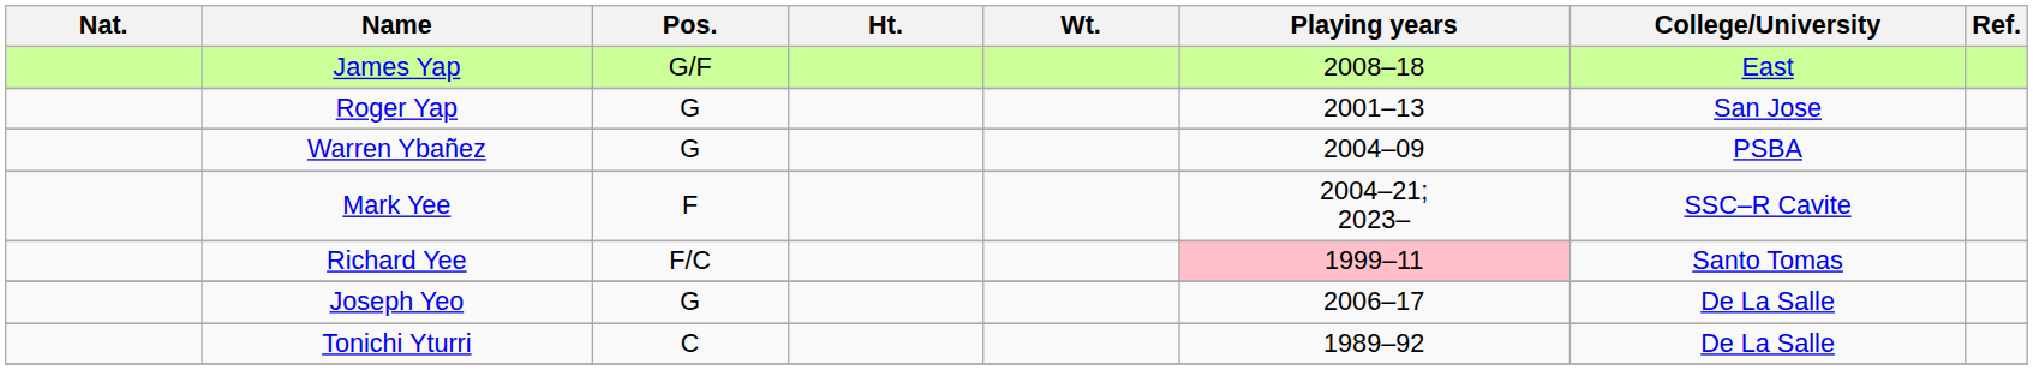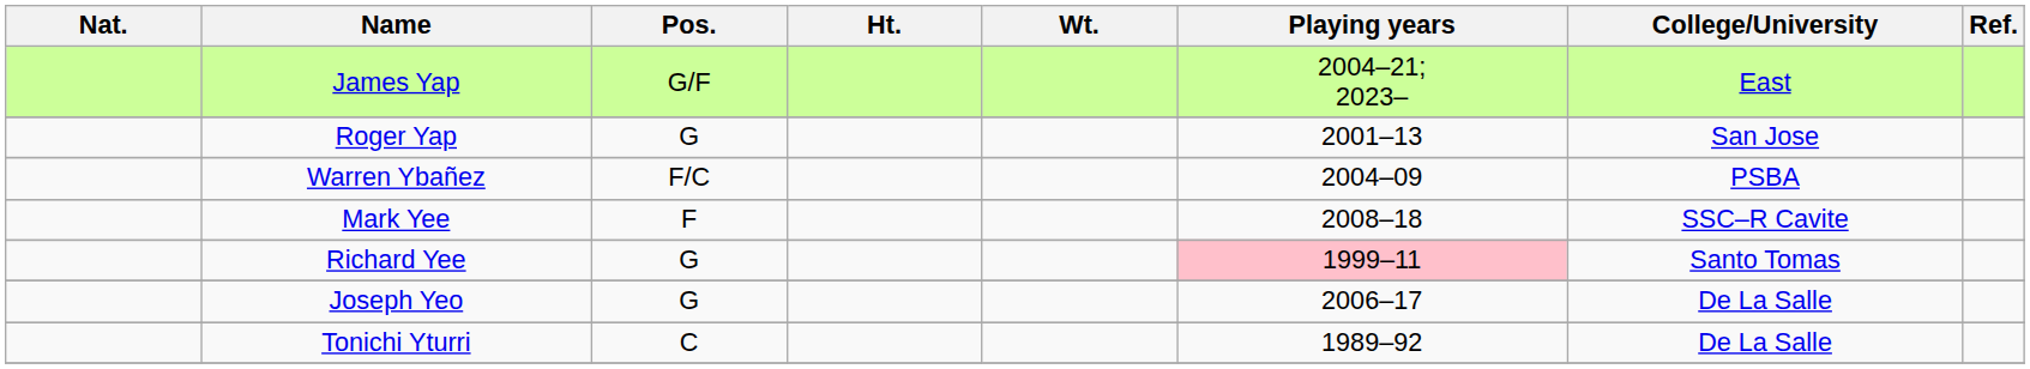James Yap | Playing years: 2008–18 -> 2004–21; 2023–
Warren Ybañez | Pos.: G -> F/C
Mark Yee | Playing years: 2004–21; 2023– -> 2008–18
Richard Yee | Pos.: F/C -> G
